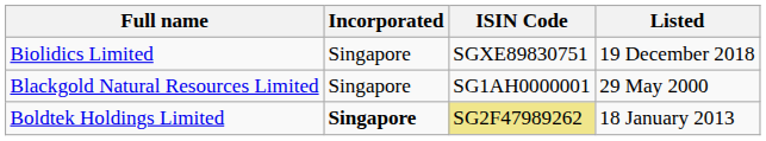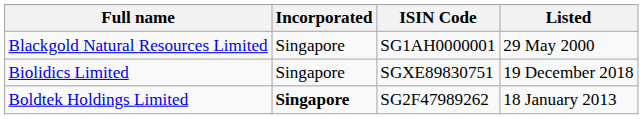rows swapped: Biolidics Limited <-> Blackgold Natural Resources Limited
Boldtek Holdings Limited | ISIN Code: khaki background -> no background
